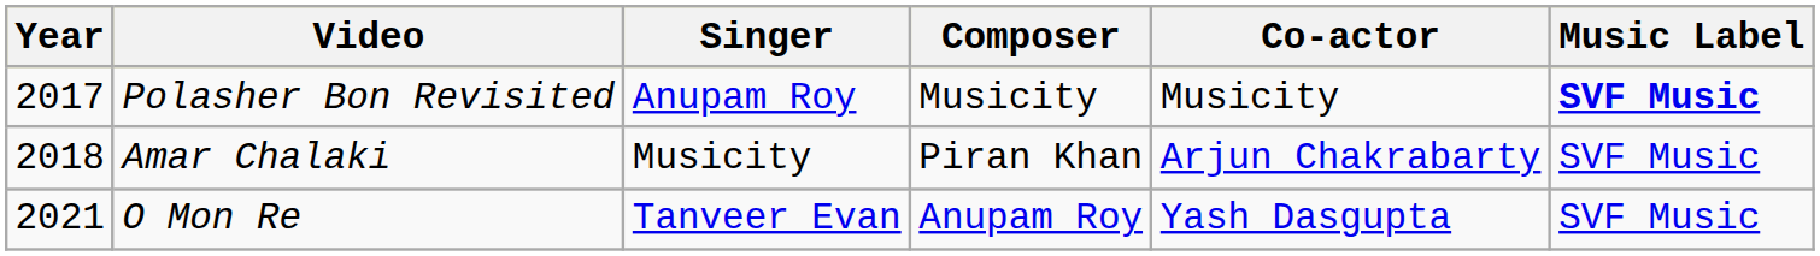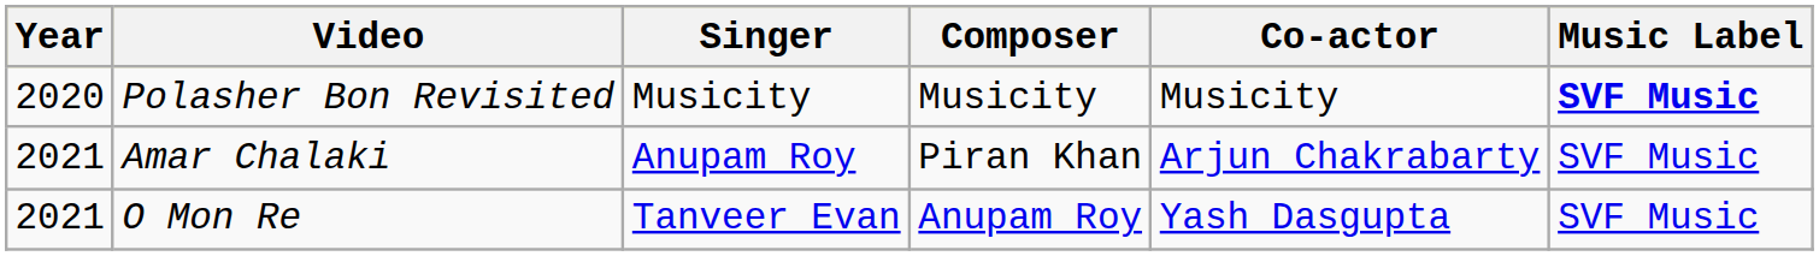Polasher Bon Revisited | Year: 2017 -> 2020
Polasher Bon Revisited | Singer: Anupam Roy -> Musicity
Amar Chalaki | Year: 2018 -> 2021
Amar Chalaki | Singer: Musicity -> Anupam Roy
